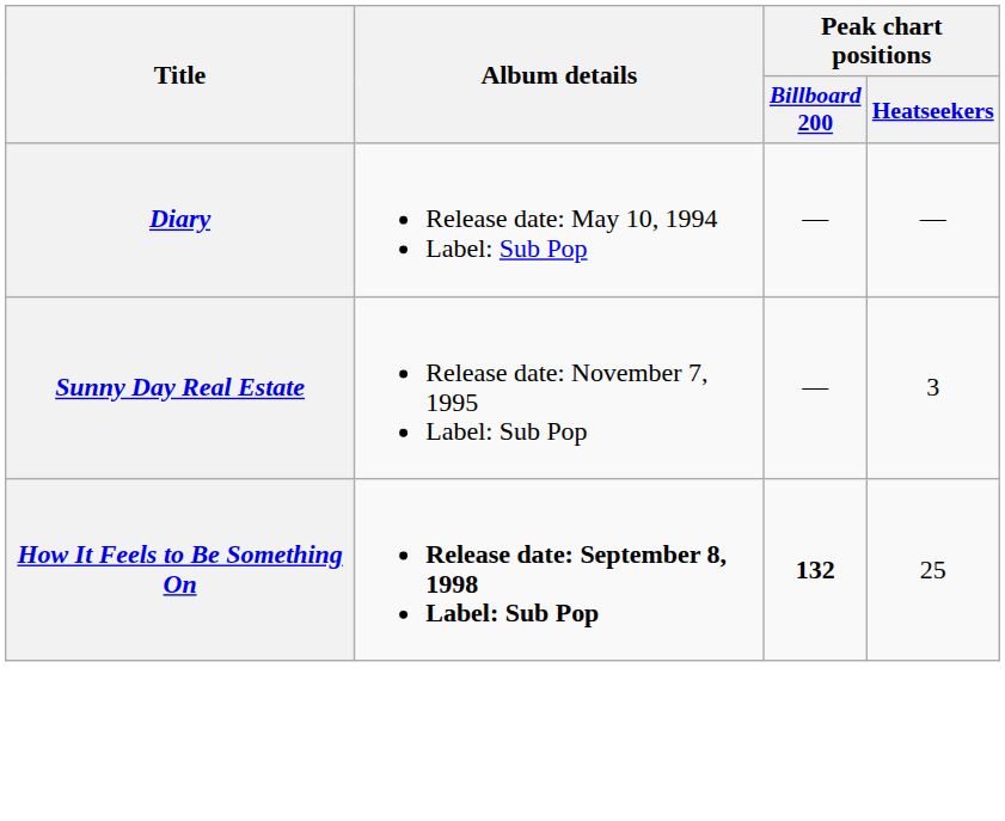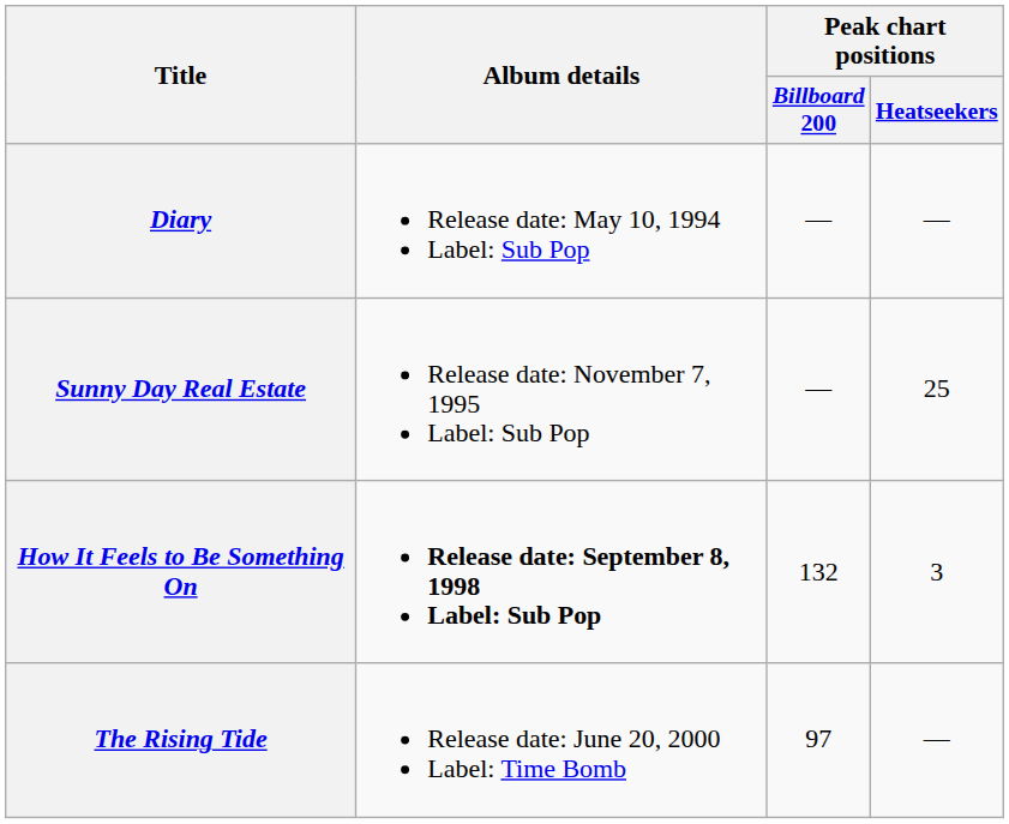Sunny Day Real Estate | Peak chart positions / Heatseekers: 3 -> 25
How It Feels to Be Something On | Peak chart positions / Billboard 200: bold -> normal
How It Feels to Be Something On | Peak chart positions / Heatseekers: 25 -> 3
+ row: The Rising Tide | Release date: June 20, 2000 Label: Time Bomb | 97 | —
